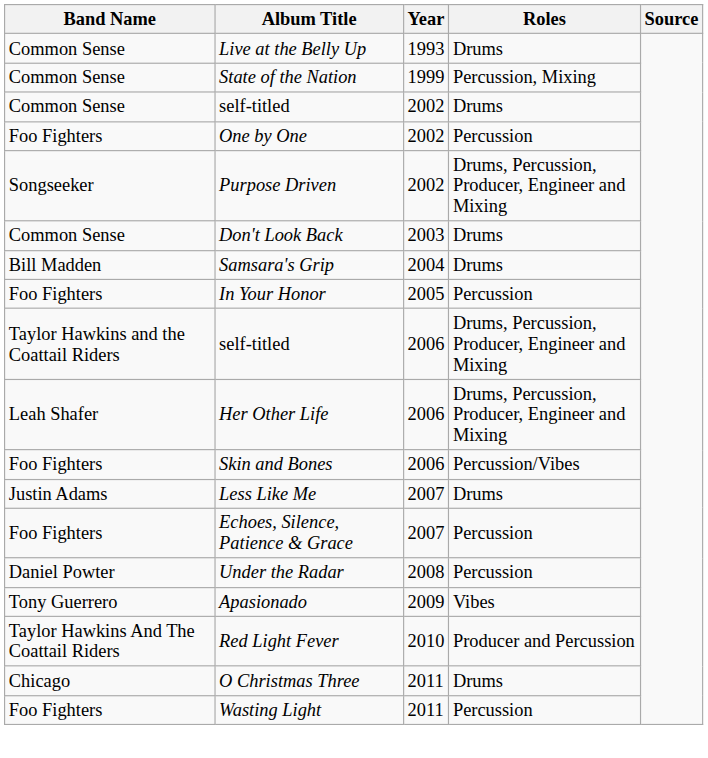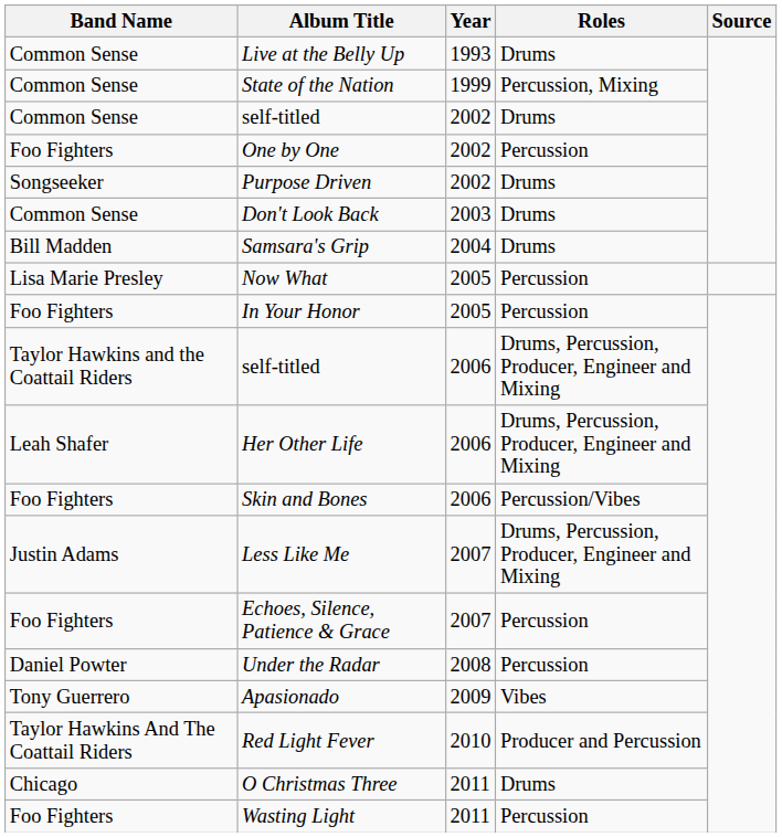Purpose Driven | Roles: Drums, Percussion, Producer, Engineer and Mixing -> Drums
+ row: Lisa Marie Presley | Now What | 2005 | Percussion
Less Like Me | Roles: Drums -> Drums, Percussion, Producer, Engineer and Mixing
